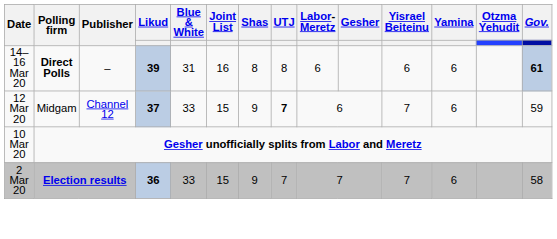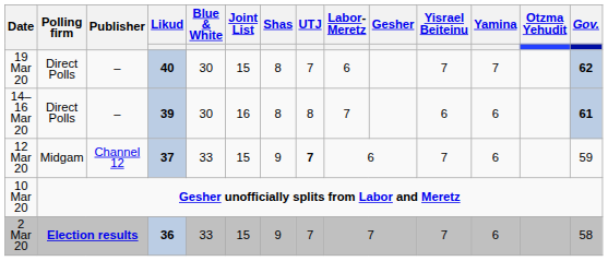+ row: 19 Mar 20 | Direct Polls | – | 40 | 30 | 15 | 8 | 7 | 6 | 7 | 7 | 62
14–16 Mar 20 | Polling firm: bold -> normal
14–16 Mar 20 | Blue & White: 31 -> 30
14–16 Mar 20 | Labor- Meretz: 6 -> 7
